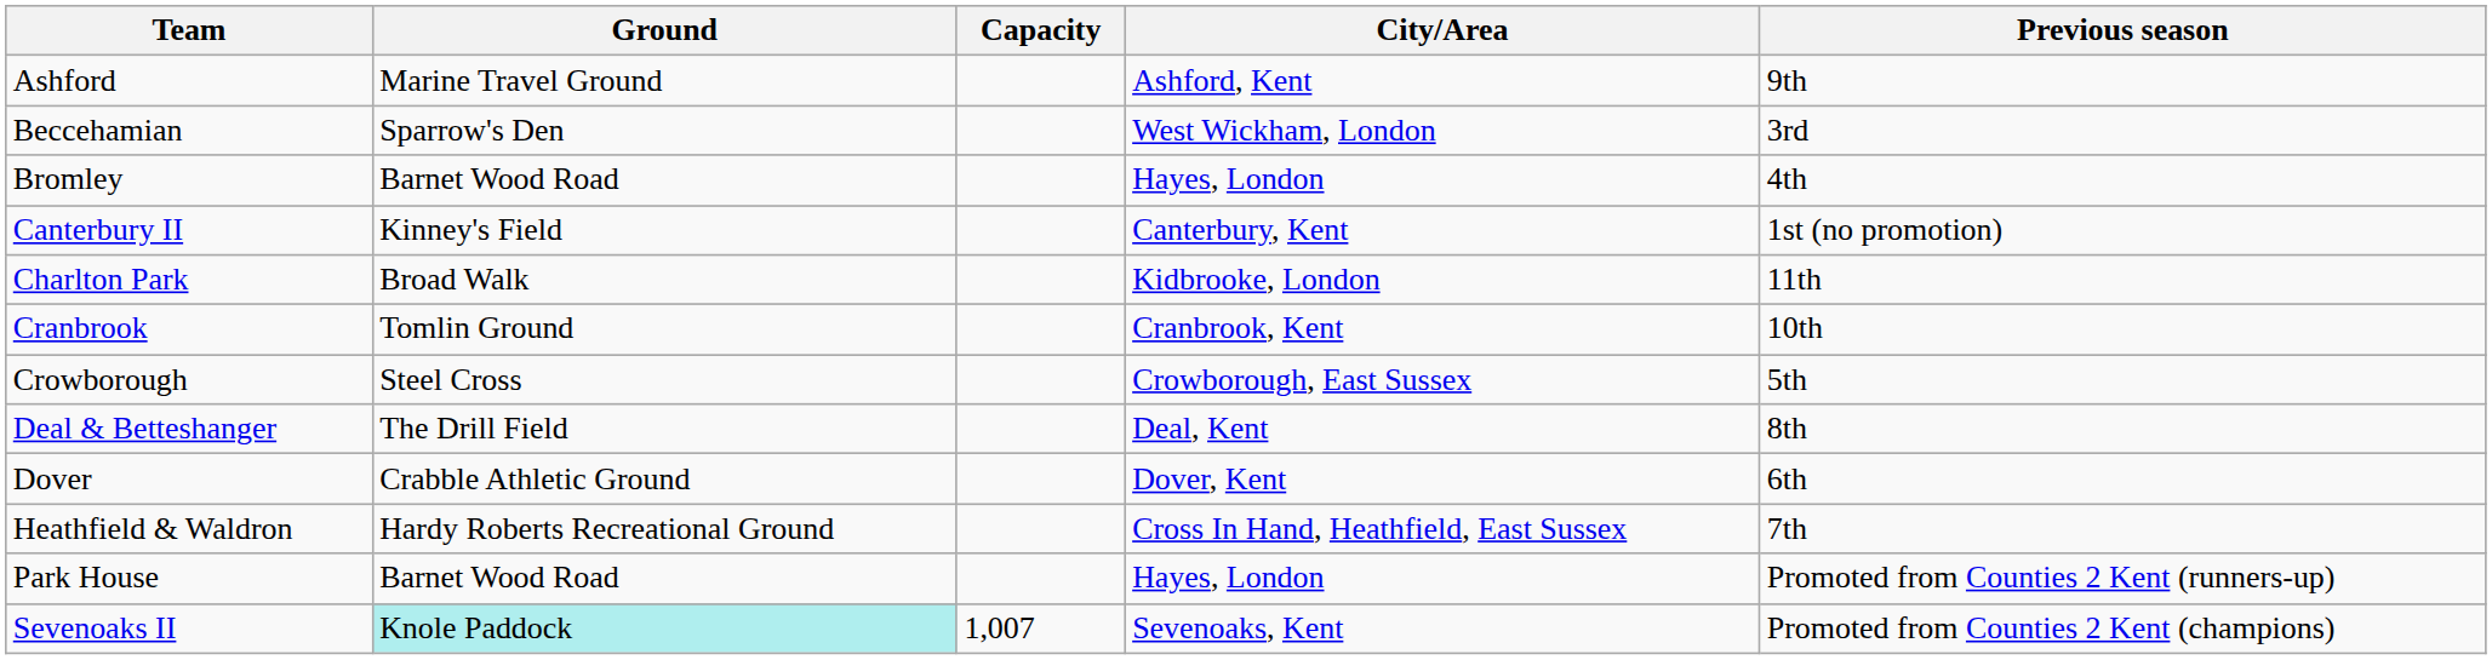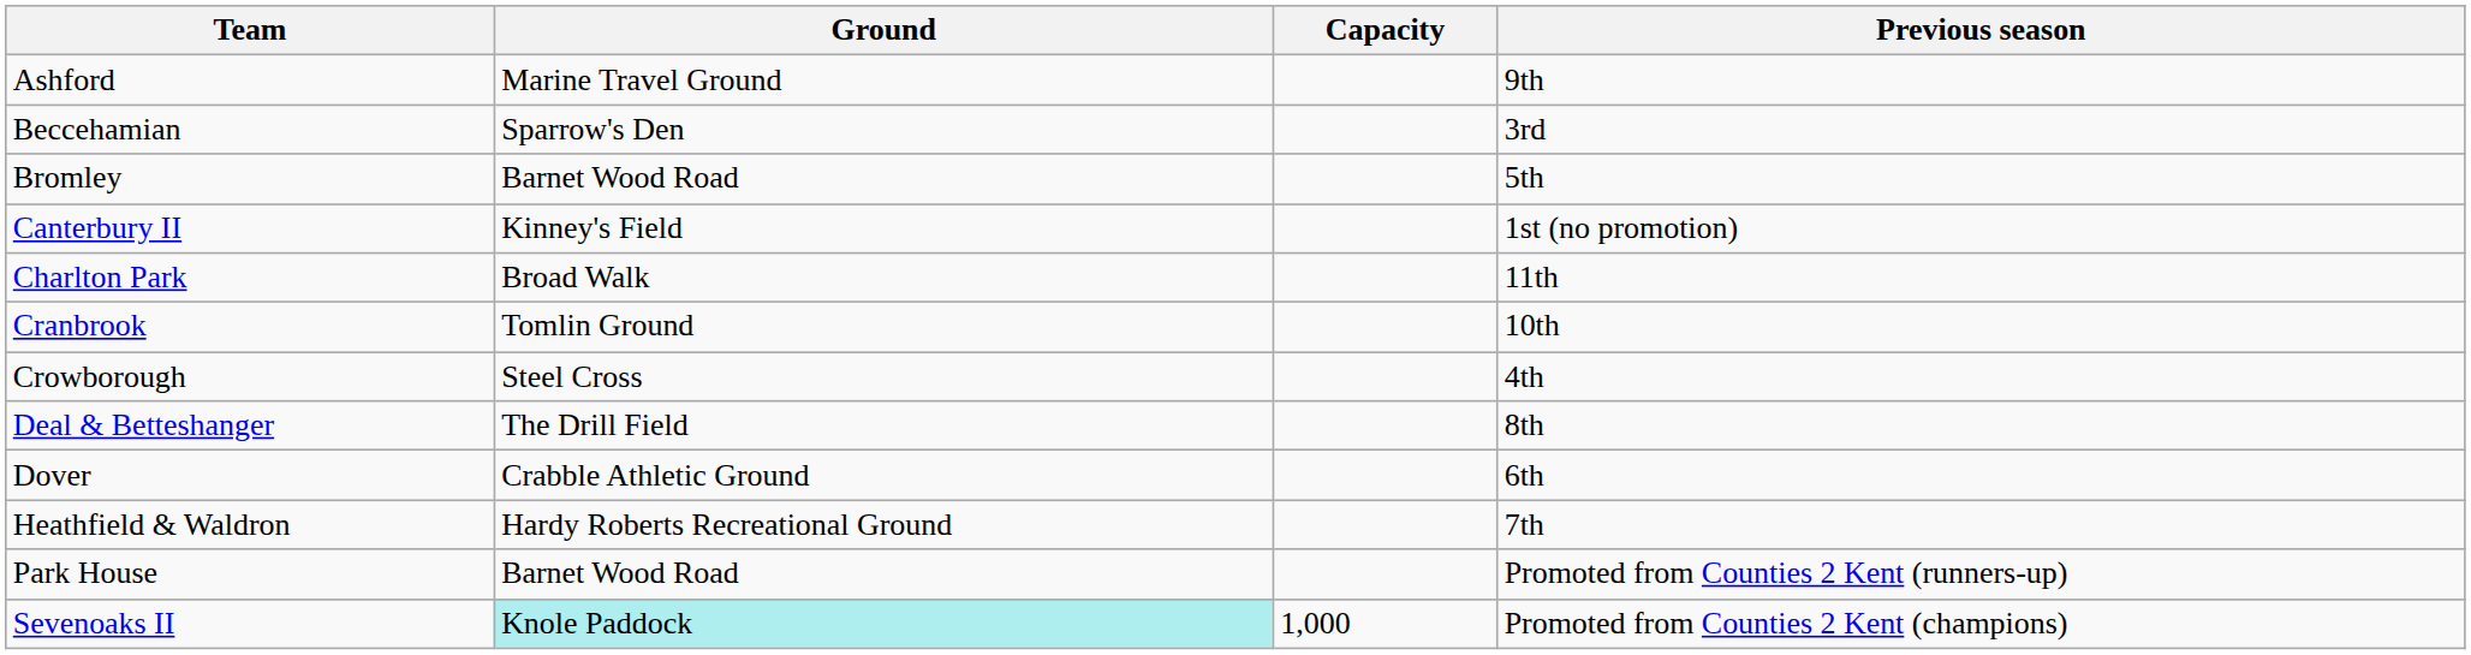- column: City/Area | Ashford, Kent | West Wickham, London | Hayes, London | Canterbury, Kent | Kidbrooke, London | Cranbrook, Kent | Crowborough, East Sussex | Deal, Kent | Dover, Kent | Cross In Hand, Heathfield, East Sussex | Hayes, London | Sevenoaks, Kent
Bromley | Previous season: 4th -> 5th
Crowborough | Previous season: 5th -> 4th
Sevenoaks II | Capacity: 1,007 -> 1,000
